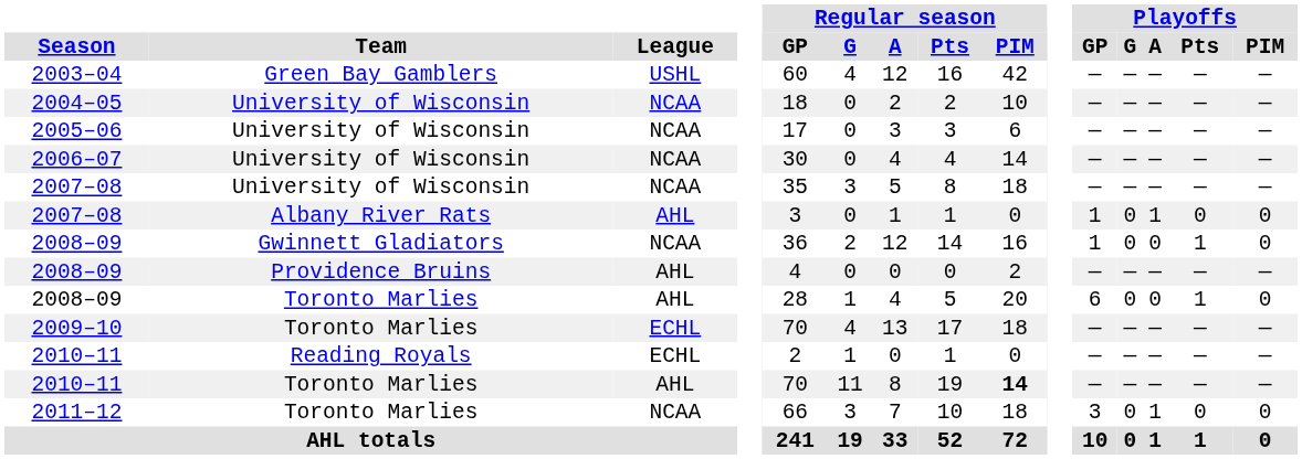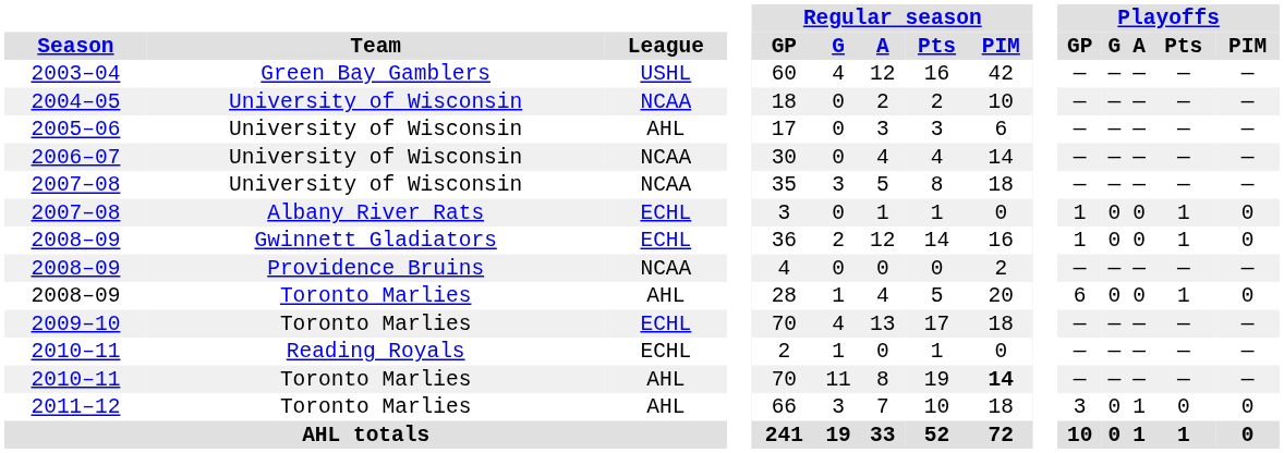2005–06 | League: NCAA -> AHL
2007–08 / Albany River Rats | League: AHL -> ECHL
2007–08 / Albany River Rats | Playoffs / A: 1 -> 0
2007–08 / Albany River Rats | Playoffs / Pts: 0 -> 1
2008–09 / Gwinnett Gladiators | League: NCAA -> ECHL
2008–09 / Providence Bruins | League: AHL -> NCAA
2011–12 | League: NCAA -> AHL
